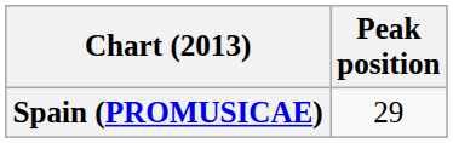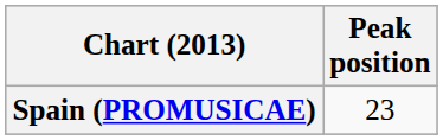Spain (PROMUSICAE) | Peak position: 29 -> 23
